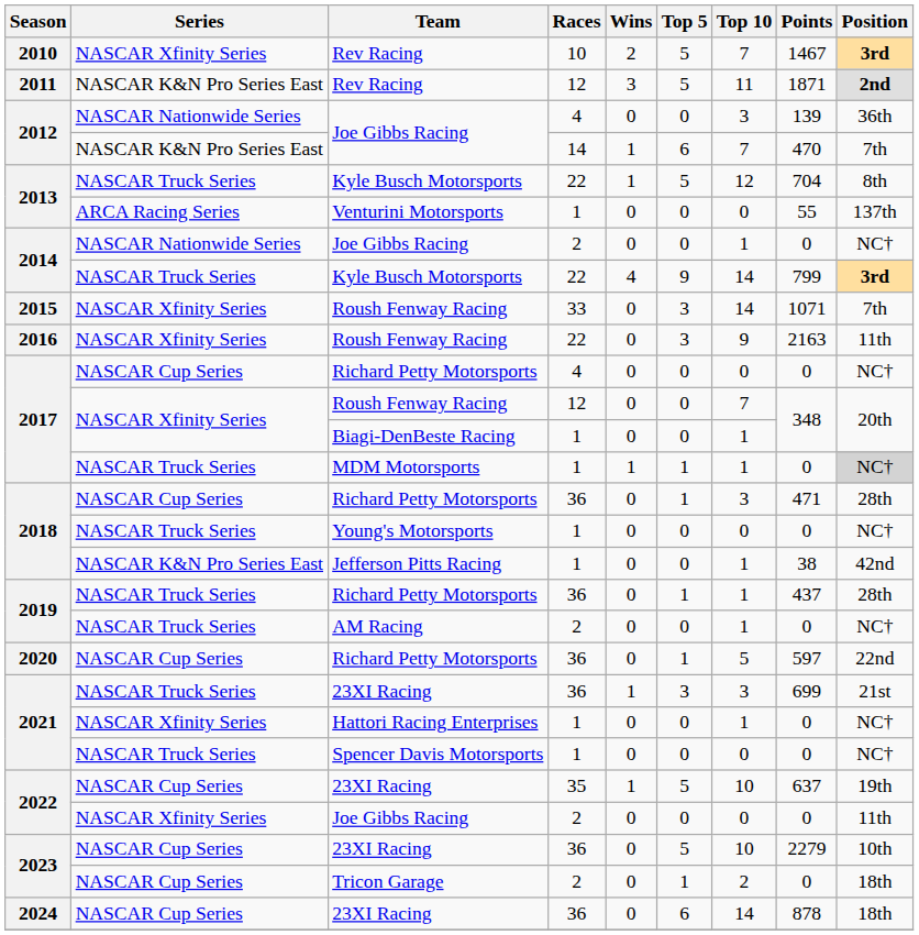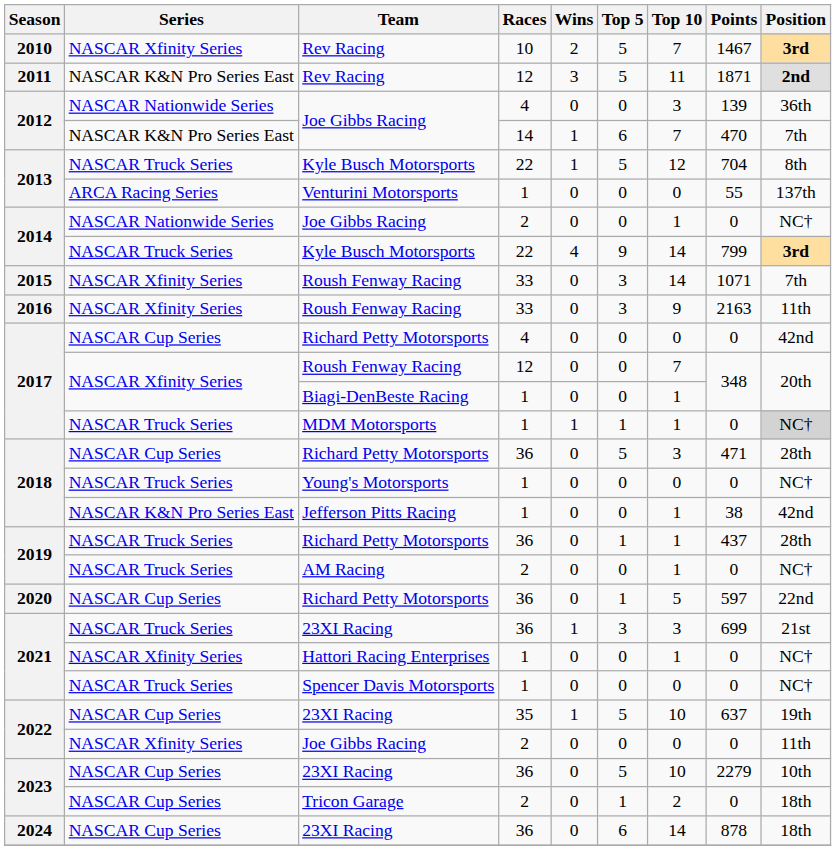2016 | Races: 22 -> 33
2017 / Richard Petty Motorsports | Position: NC† -> 42nd
2018 / Richard Petty Motorsports | Top 5: 1 -> 5
